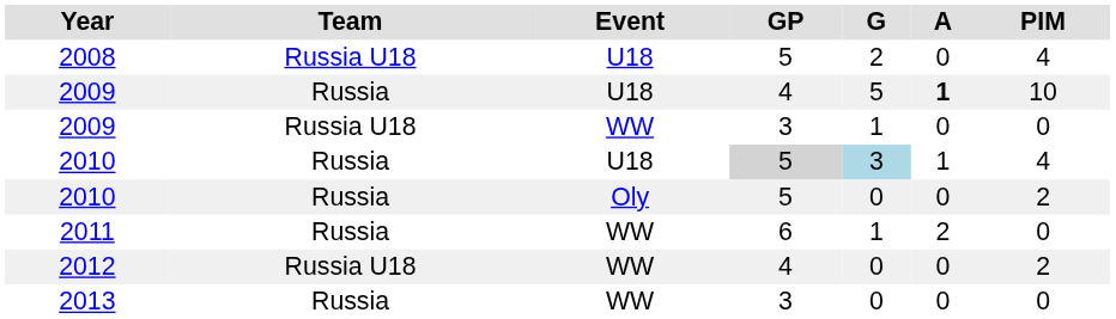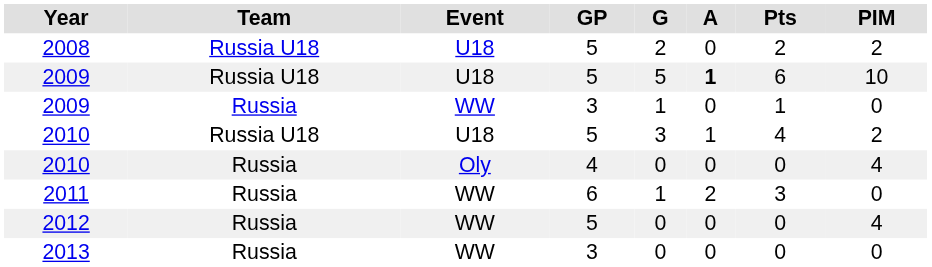+ column: Pts | 2 | 6 | 1 | 4 | 0 | 3 | 0 | 0
2008 | PIM: 4 -> 2
2009 / U18 | Team: Russia -> Russia U18
2009 / U18 | GP: 4 -> 5
2009 / WW | Team: Russia U18 -> Russia
2010 / U18 | Team: Russia -> Russia U18
2010 / U18 | GP: lightgrey background -> no background
2010 / U18 | G: lightblue background -> no background
2010 / U18 | PIM: 4 -> 2
2010 / Oly | GP: 5 -> 4
2010 / Oly | PIM: 2 -> 4
2012 | Team: Russia U18 -> Russia
2012 | GP: 4 -> 5
2012 | PIM: 2 -> 4
